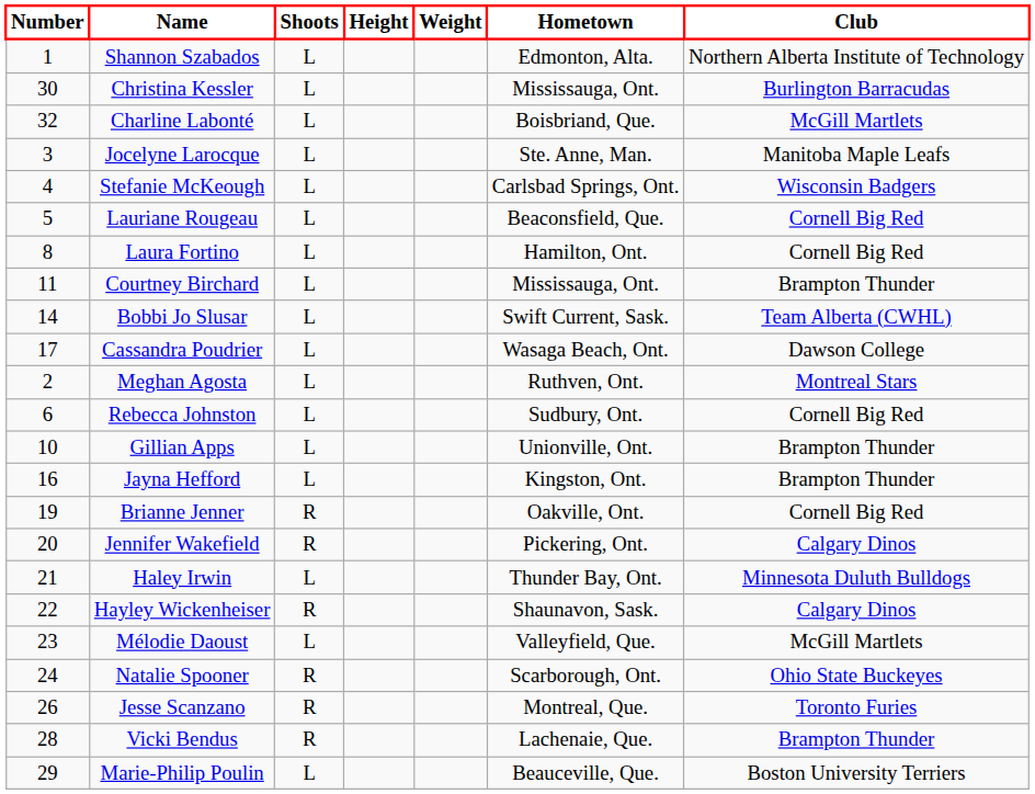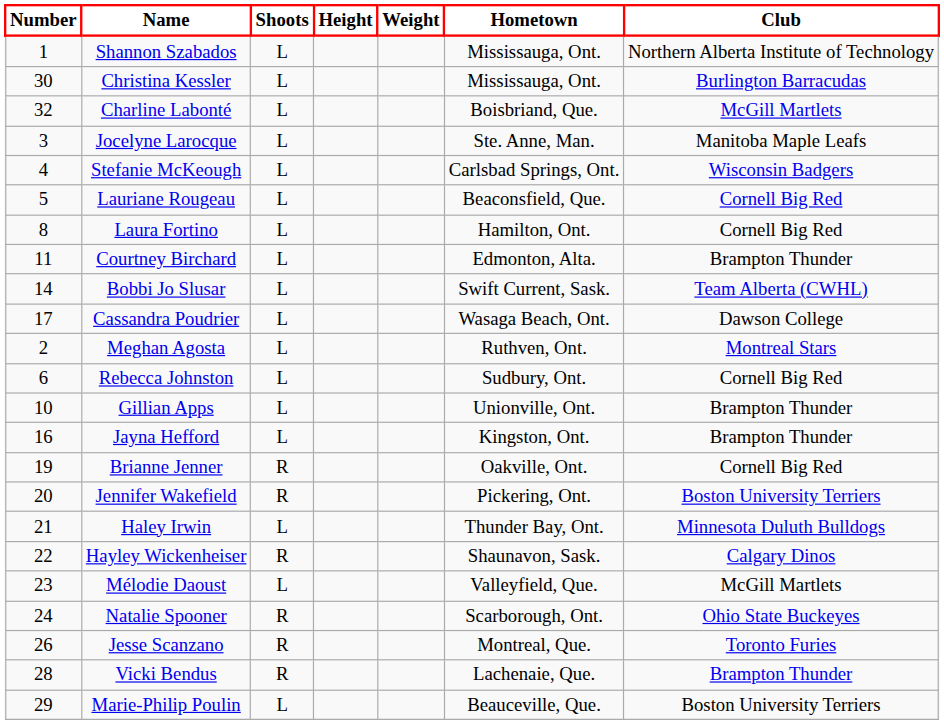Shannon Szabados | Hometown: Edmonton, Alta. -> Mississauga, Ont.
Courtney Birchard | Hometown: Mississauga, Ont. -> Edmonton, Alta.
Jennifer Wakefield | Club: Calgary Dinos -> Boston University Terriers
